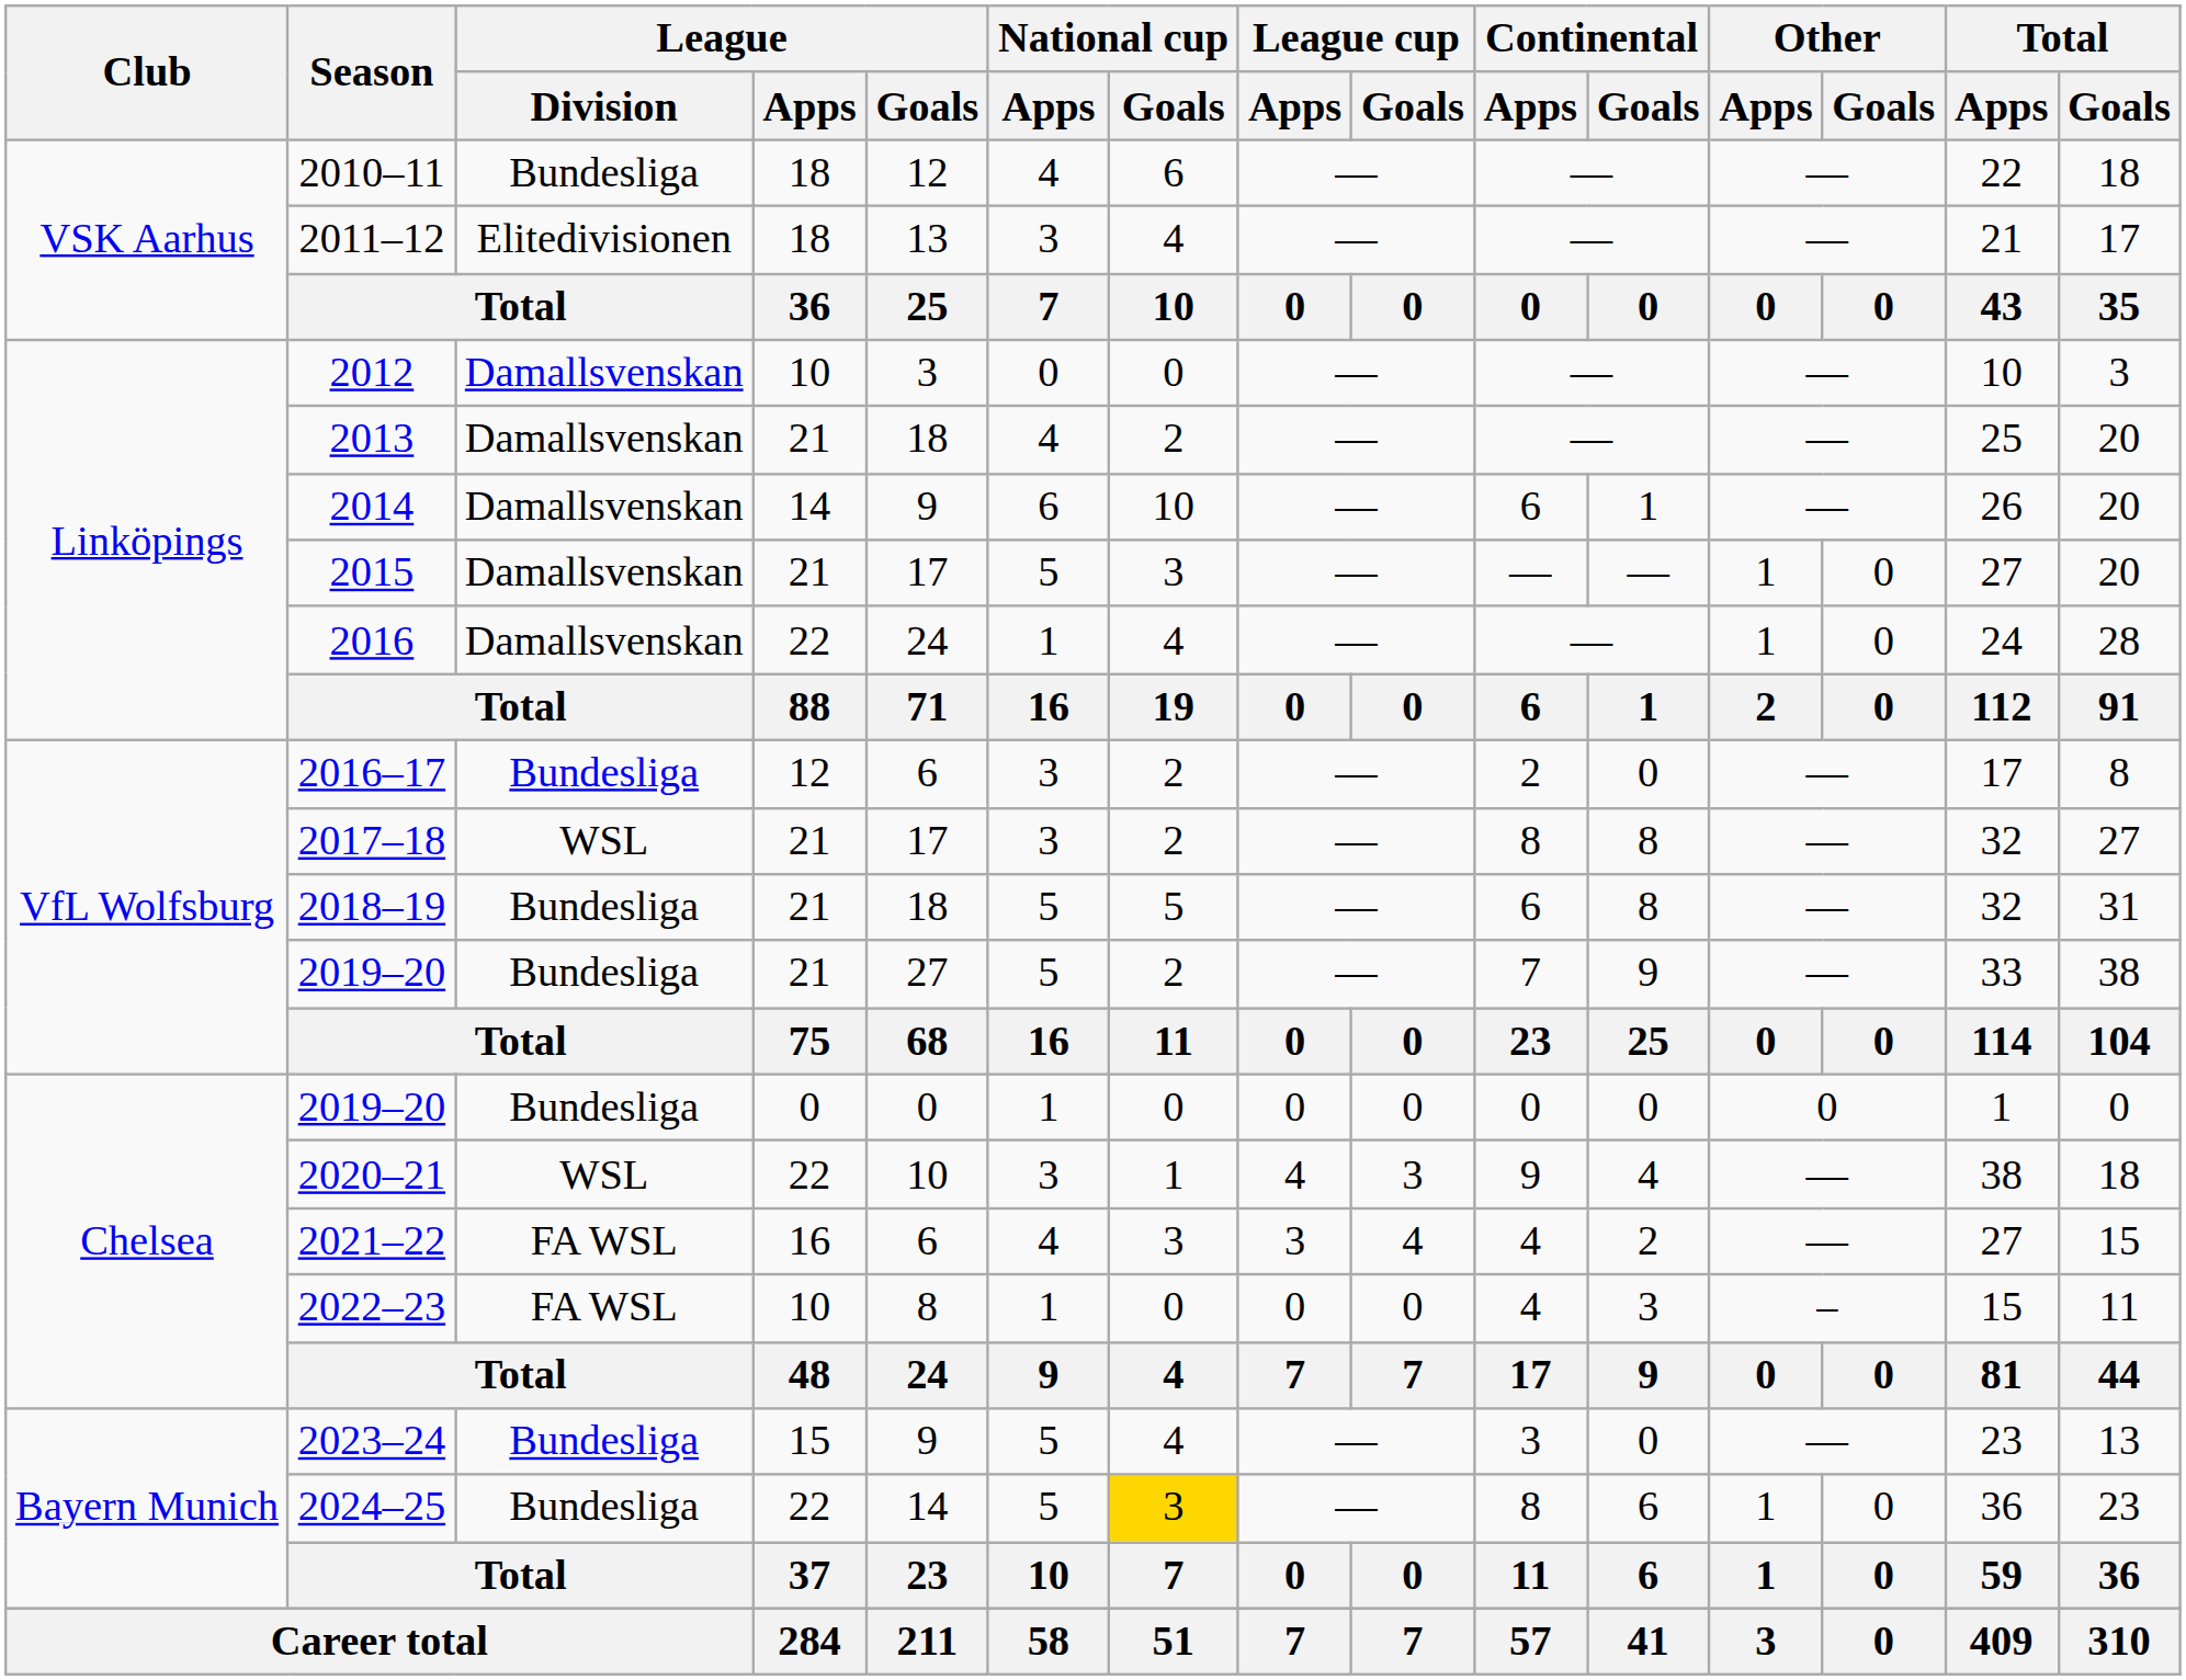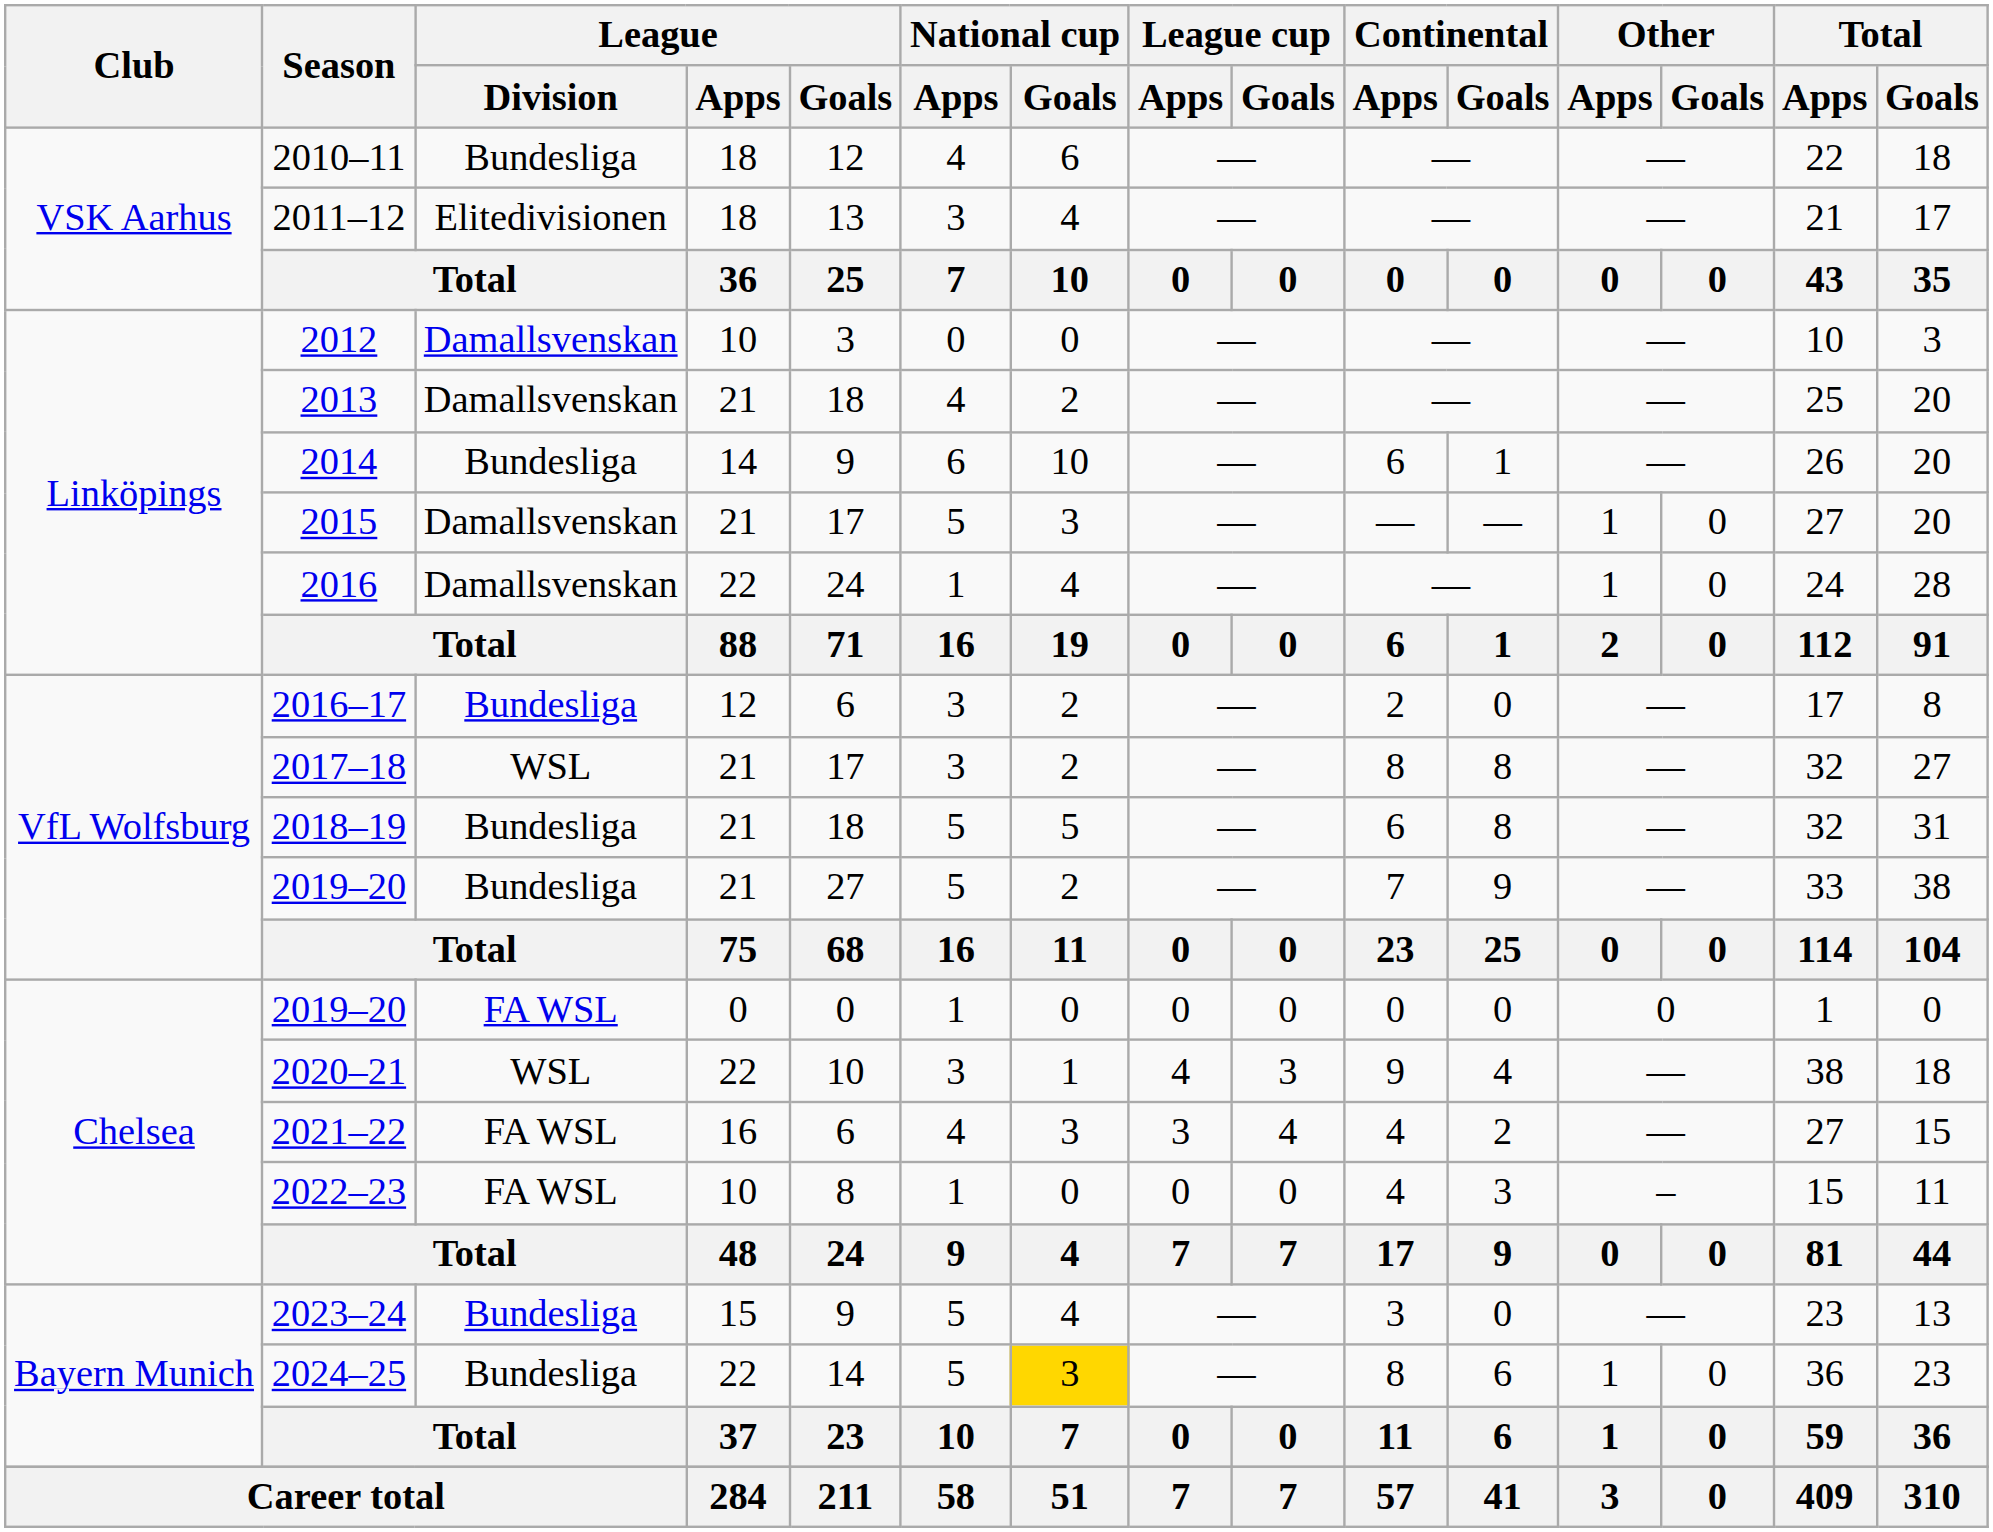2014 | League / Division: Damallsvenskan -> Bundesliga
2019–20 / 0 | League / Division: Bundesliga -> FA WSL
